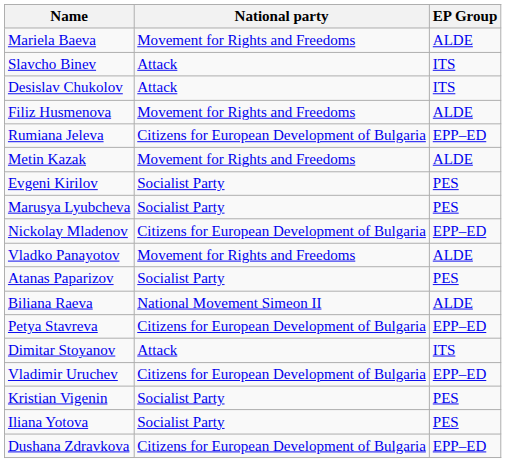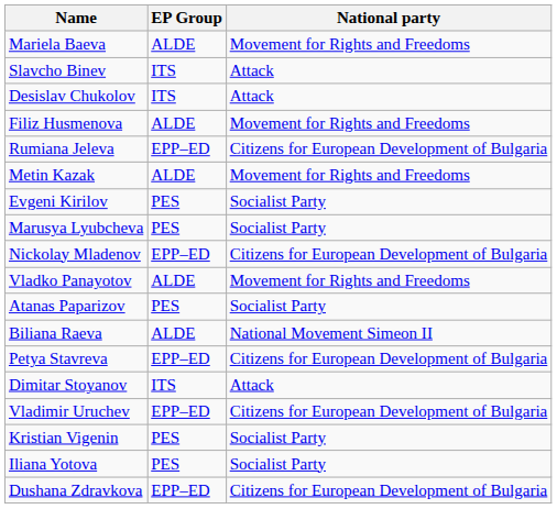columns swapped: National party <-> EP Group
